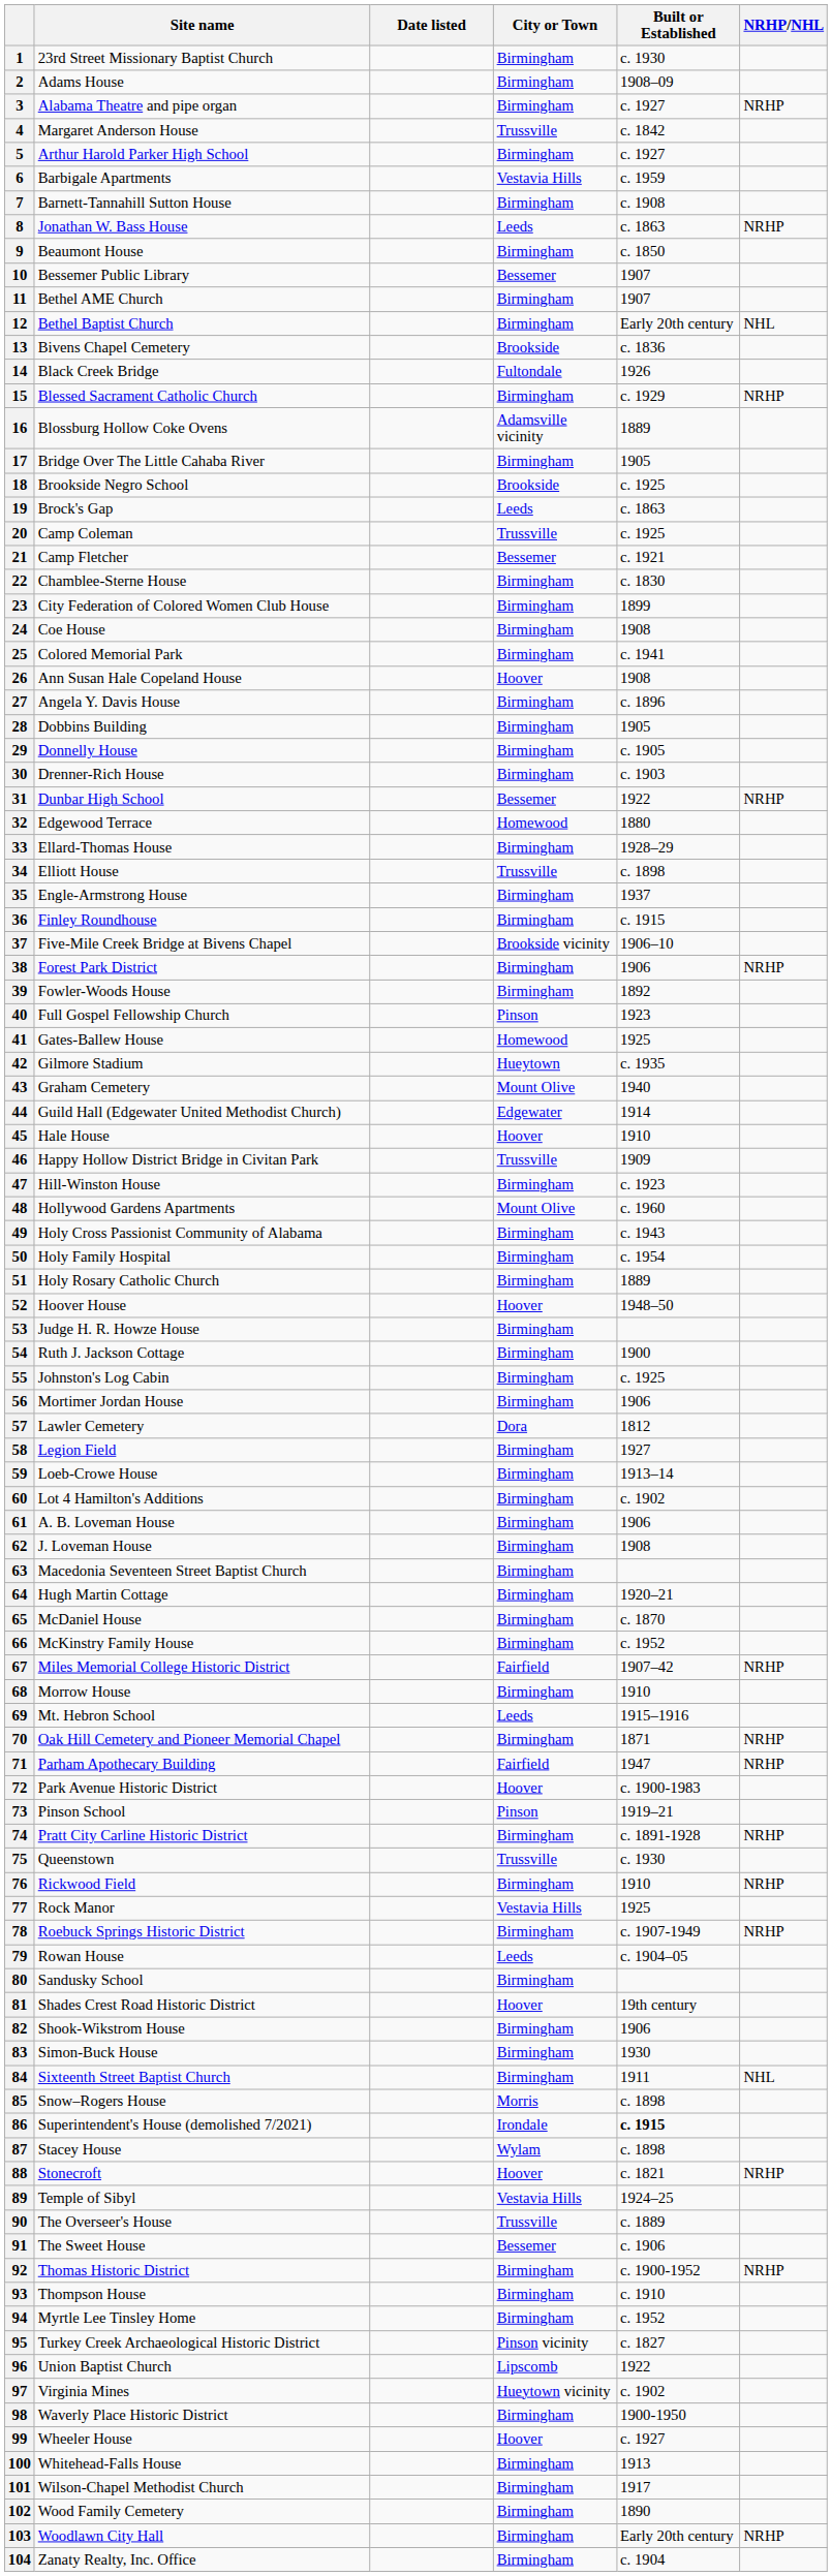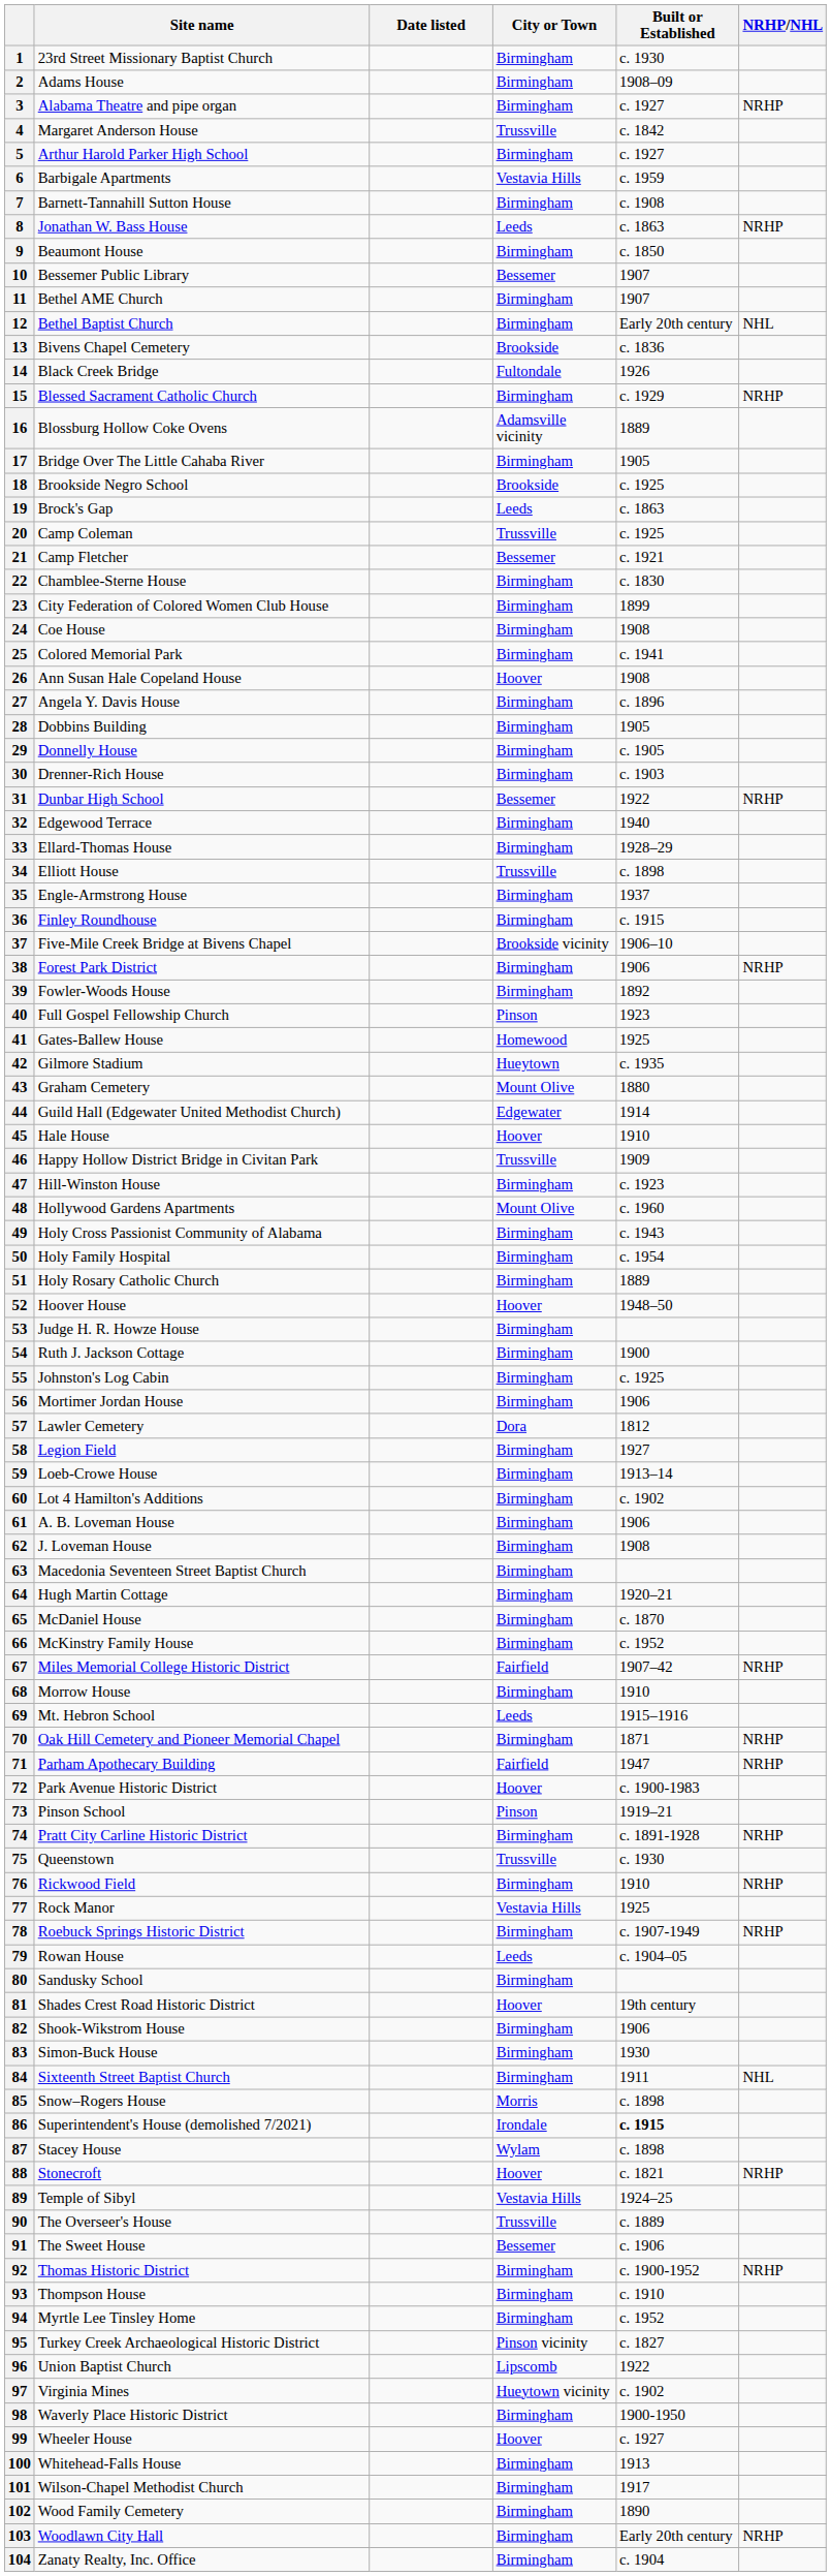32 | City or Town: Homewood -> Birmingham
32 | Built or Established: 1880 -> 1940
43 | Built or Established: 1940 -> 1880
